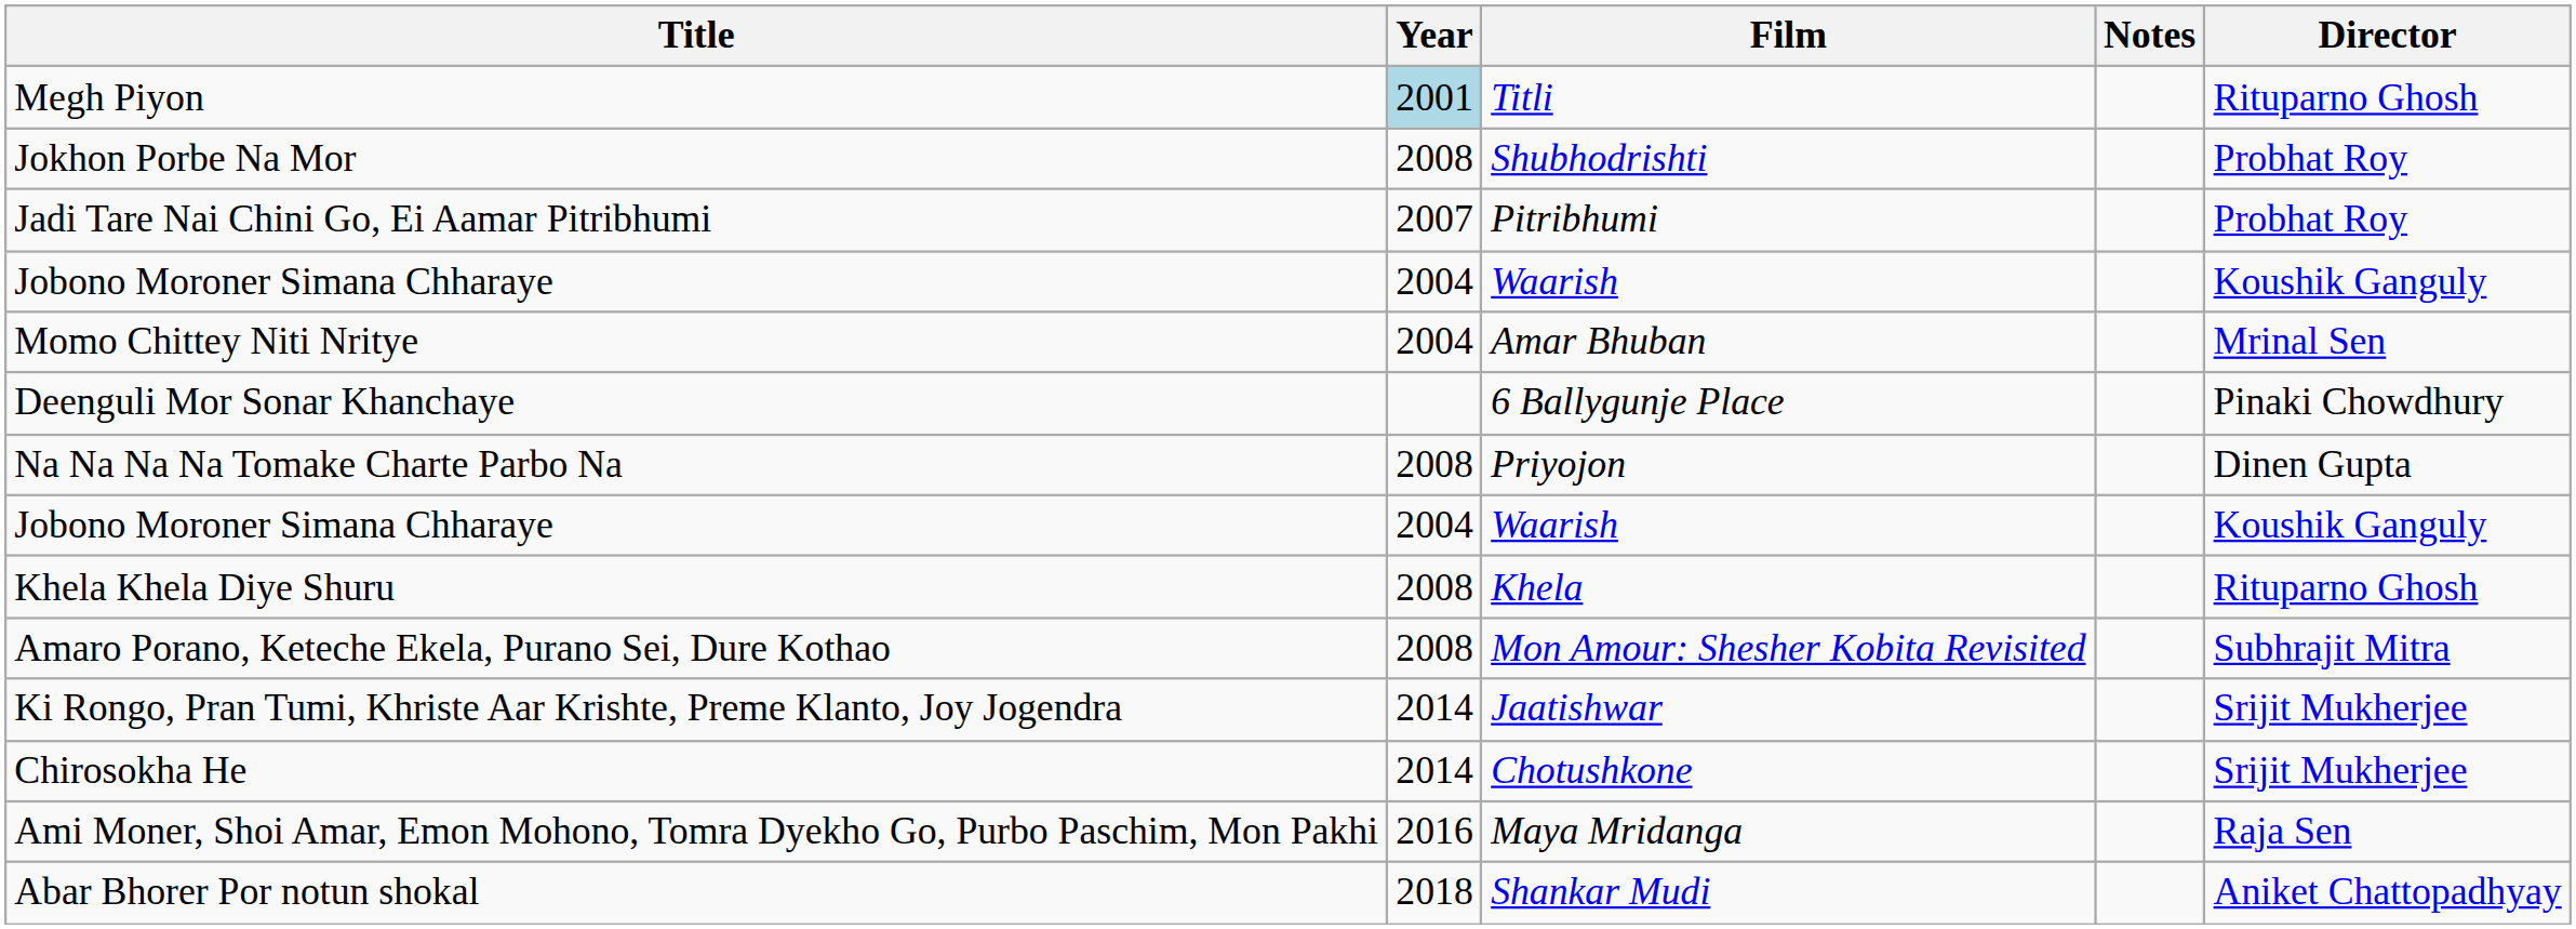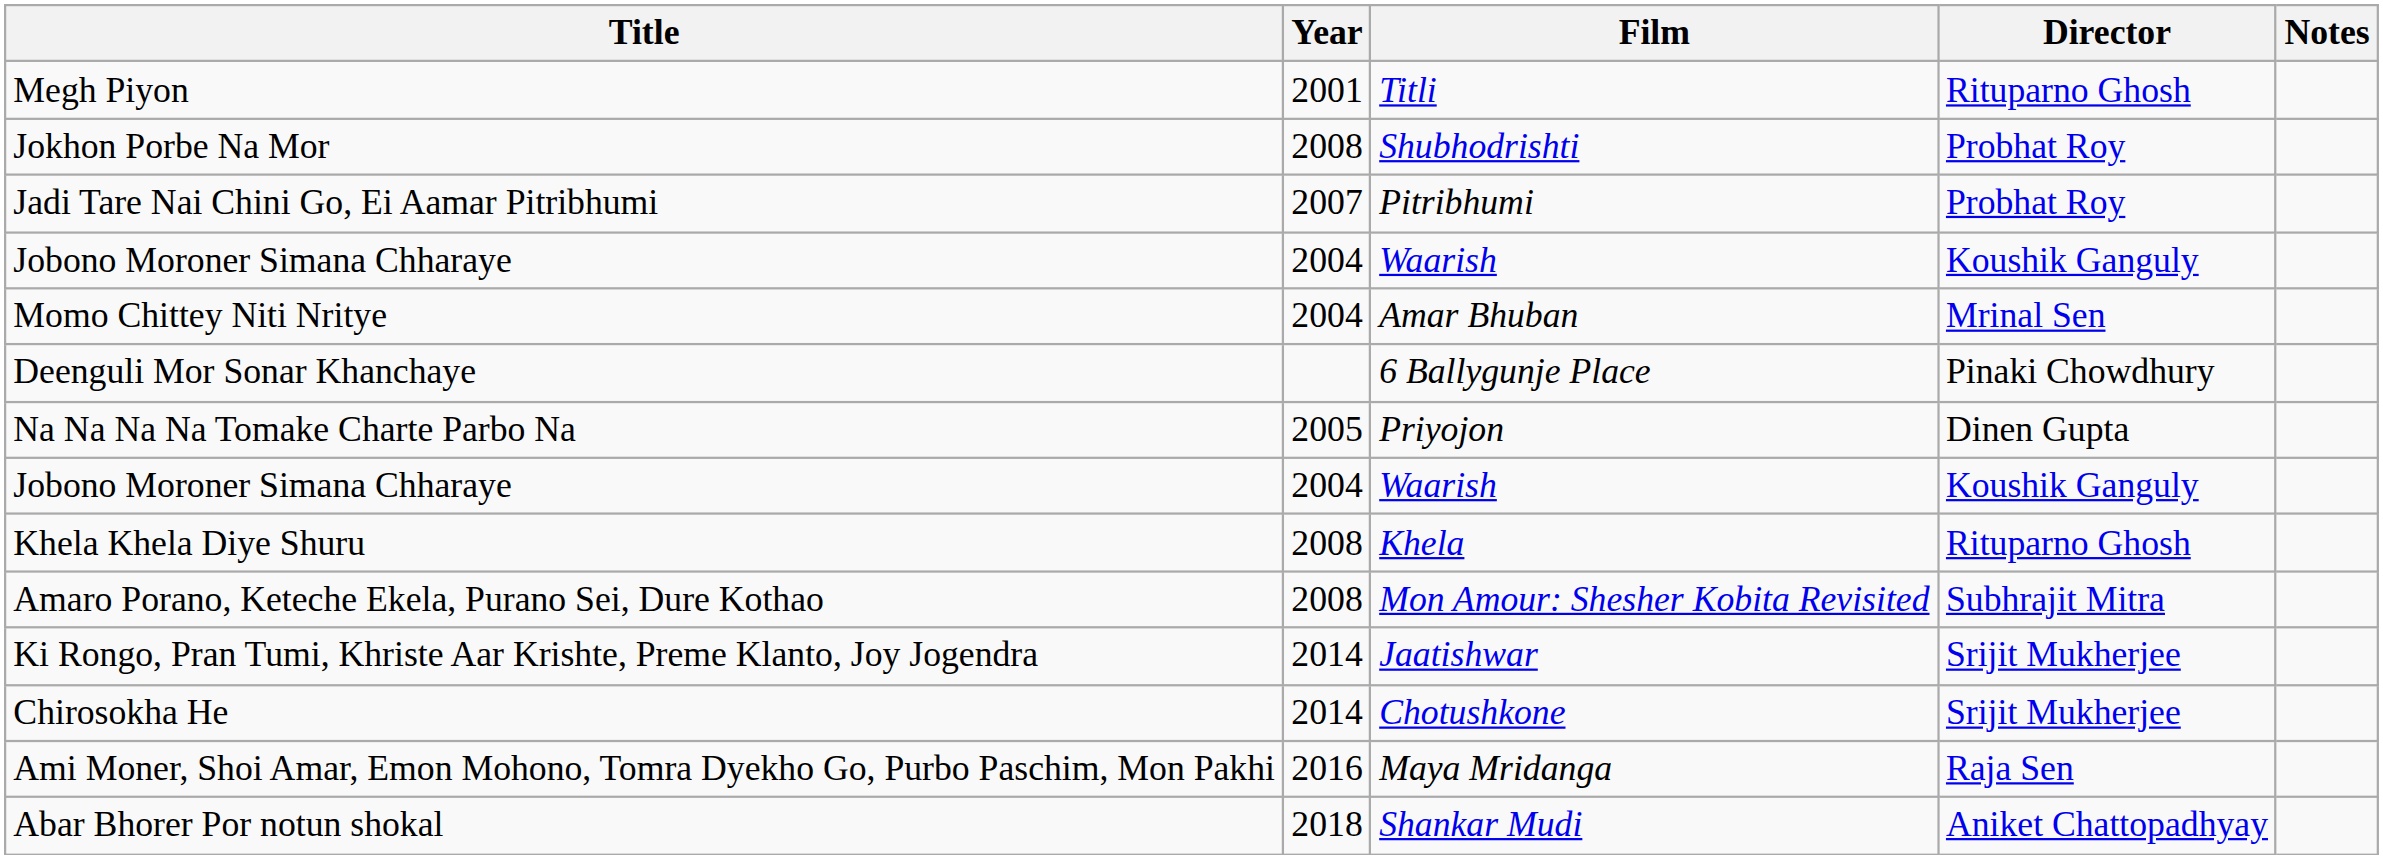columns swapped: Director <-> Notes
Megh Piyon | Year: lightblue background -> no background
Na Na Na Na Tomake Charte Parbo Na | Year: 2008 -> 2005
